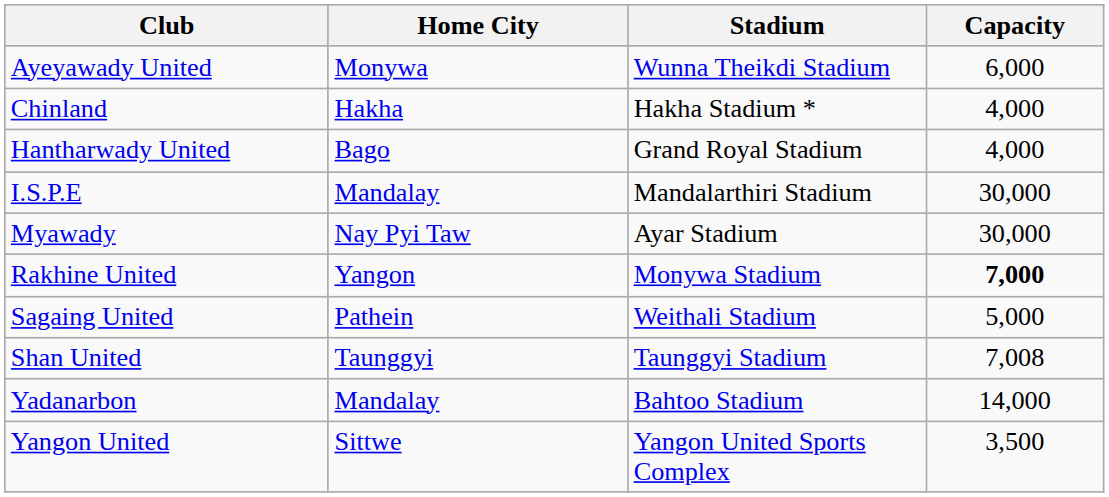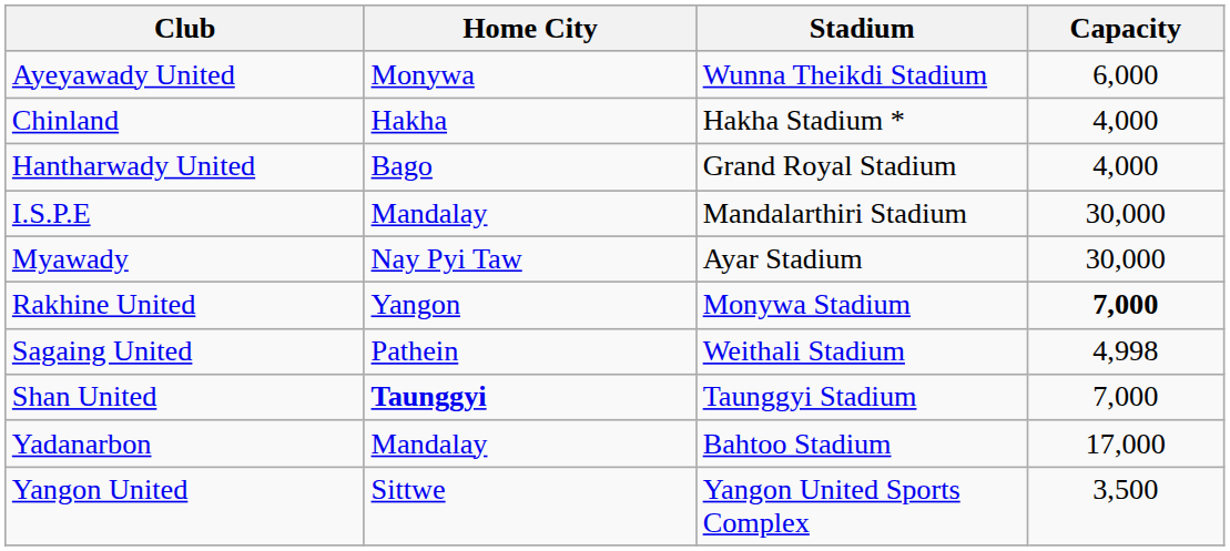Sagaing United | Capacity: 5,000 -> 4,998
Shan United | Home City: normal -> bold
Shan United | Capacity: 7,008 -> 7,000
Yadanarbon | Capacity: 14,000 -> 17,000
